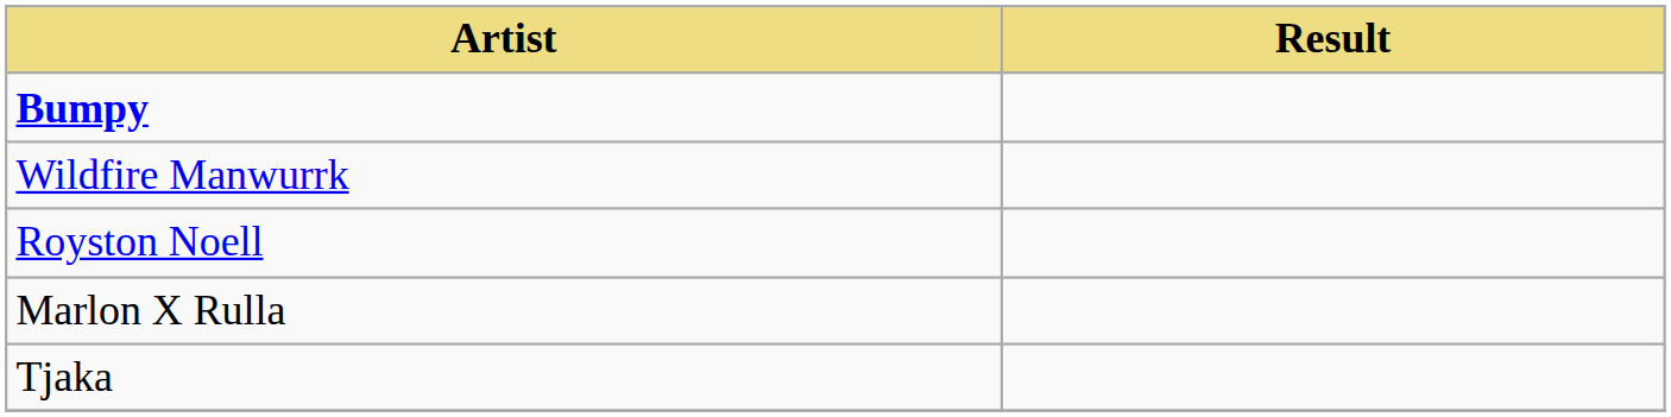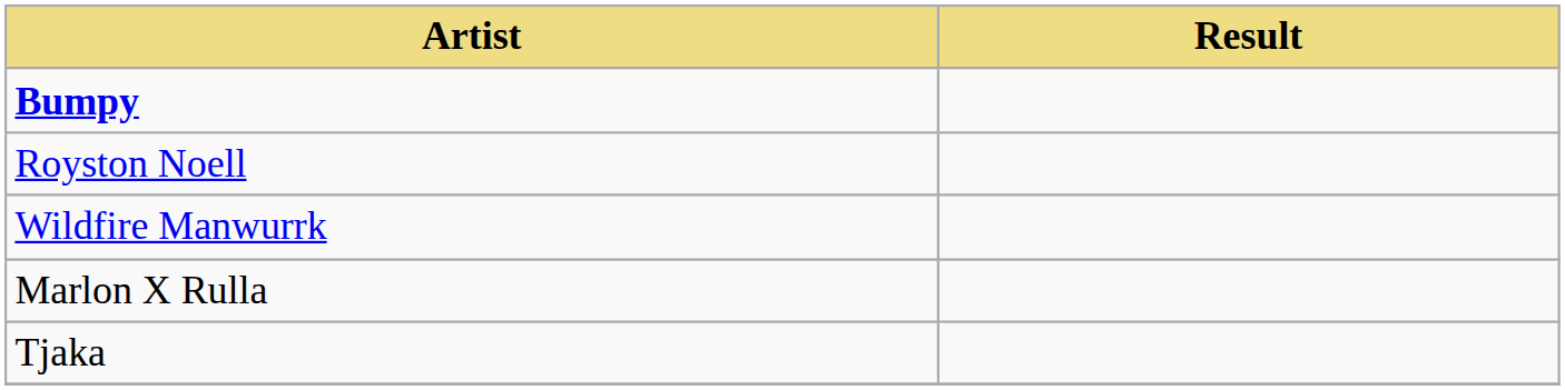rows swapped: Royston Noell <-> Wildfire Manwurrk
